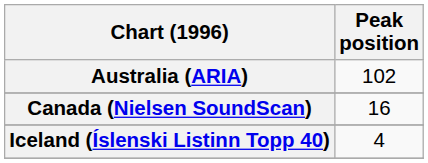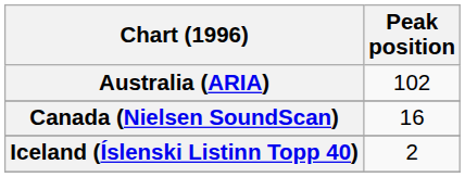Iceland (Íslenski Listinn Topp 40) | Peak position: 4 -> 2
